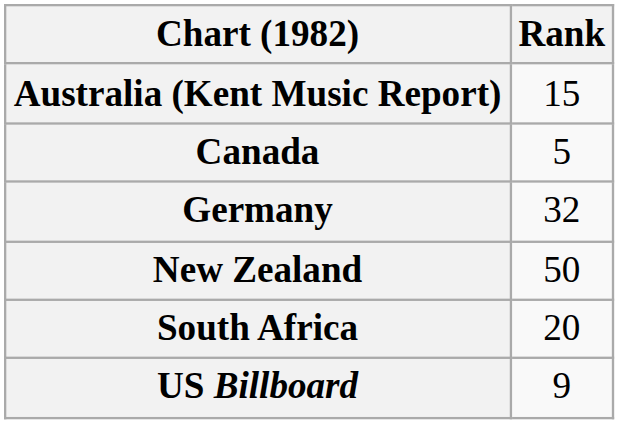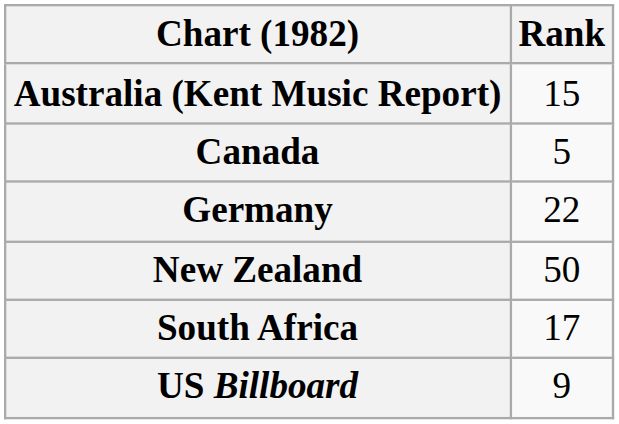Germany | Rank: 32 -> 22
South Africa | Rank: 20 -> 17
